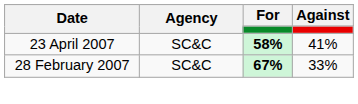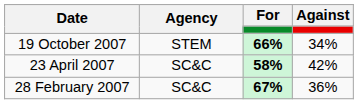+ row: 19 October 2007 | STEM | 66% | 34%
23 April 2007 | Against: 41% -> 42%
28 February 2007 | Against: 33% -> 36%
